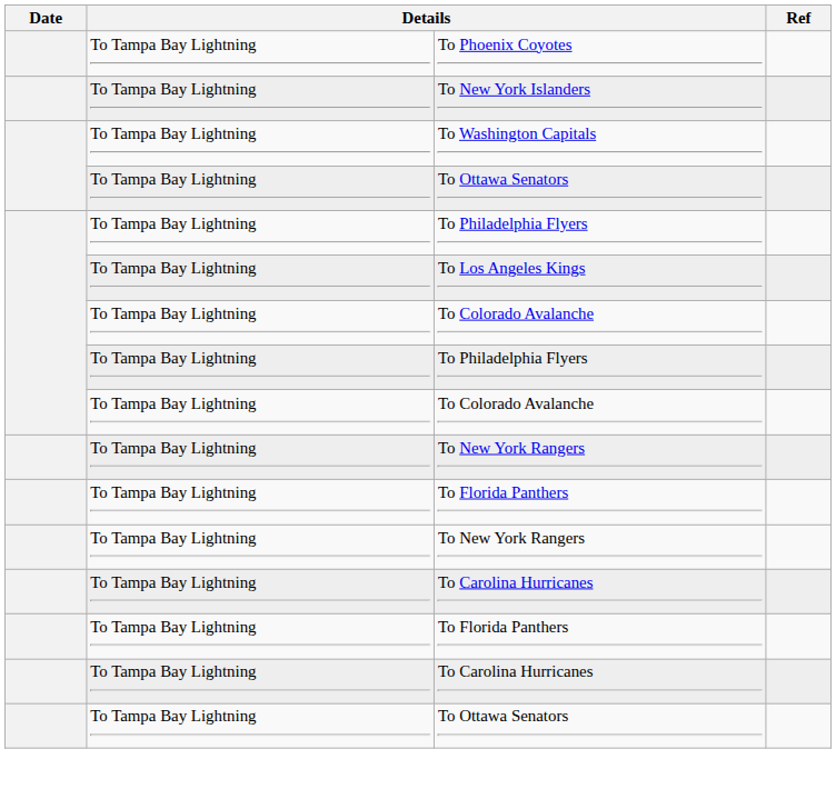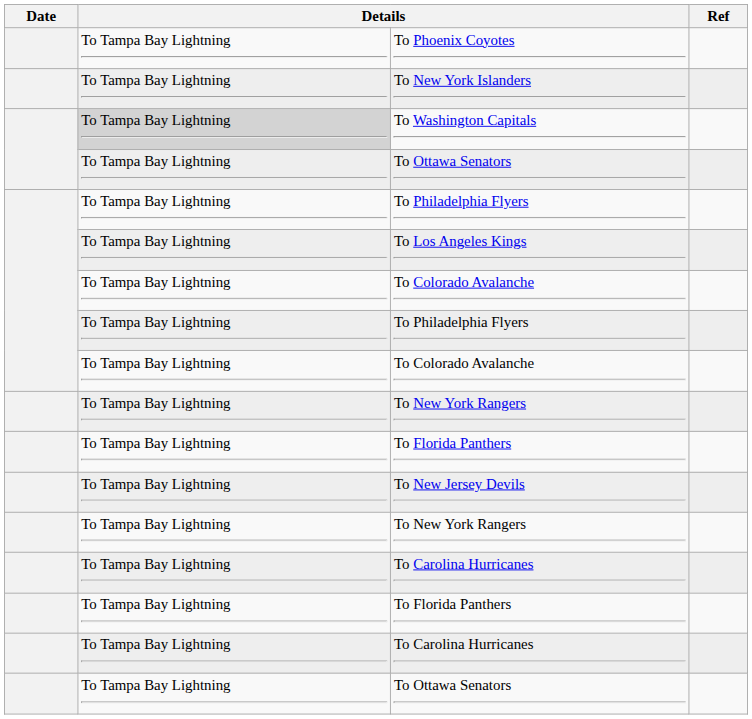To Washington Capitals | column 2: no background -> lightgrey background
+ row: To Tampa Bay Lightning | To New Jersey Devils
